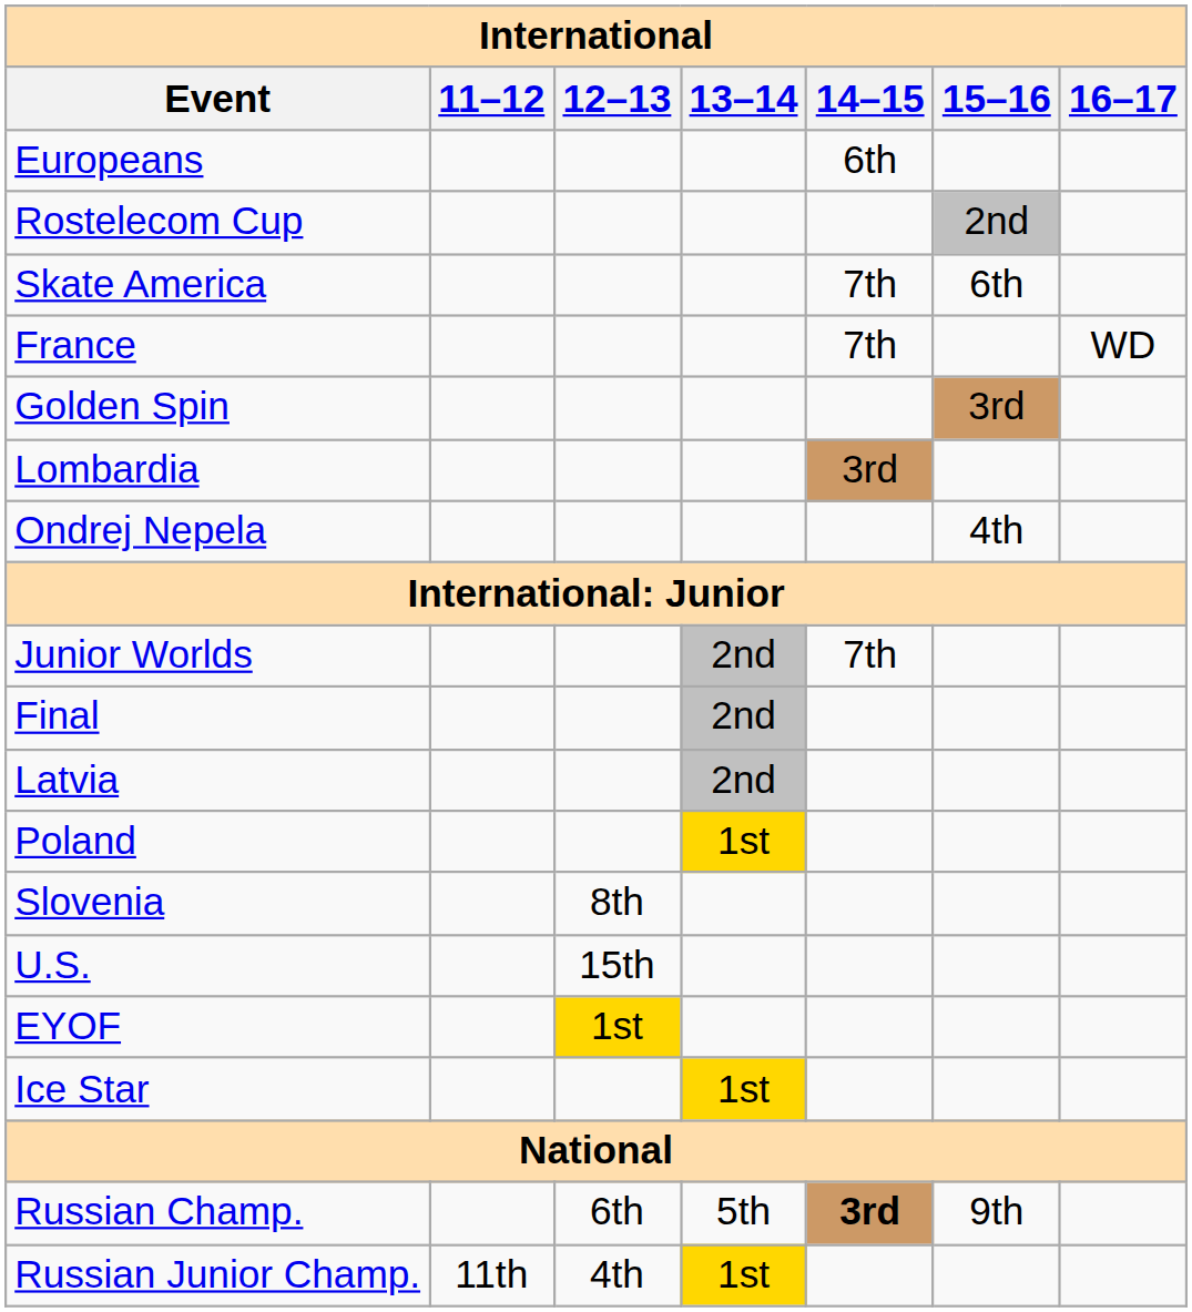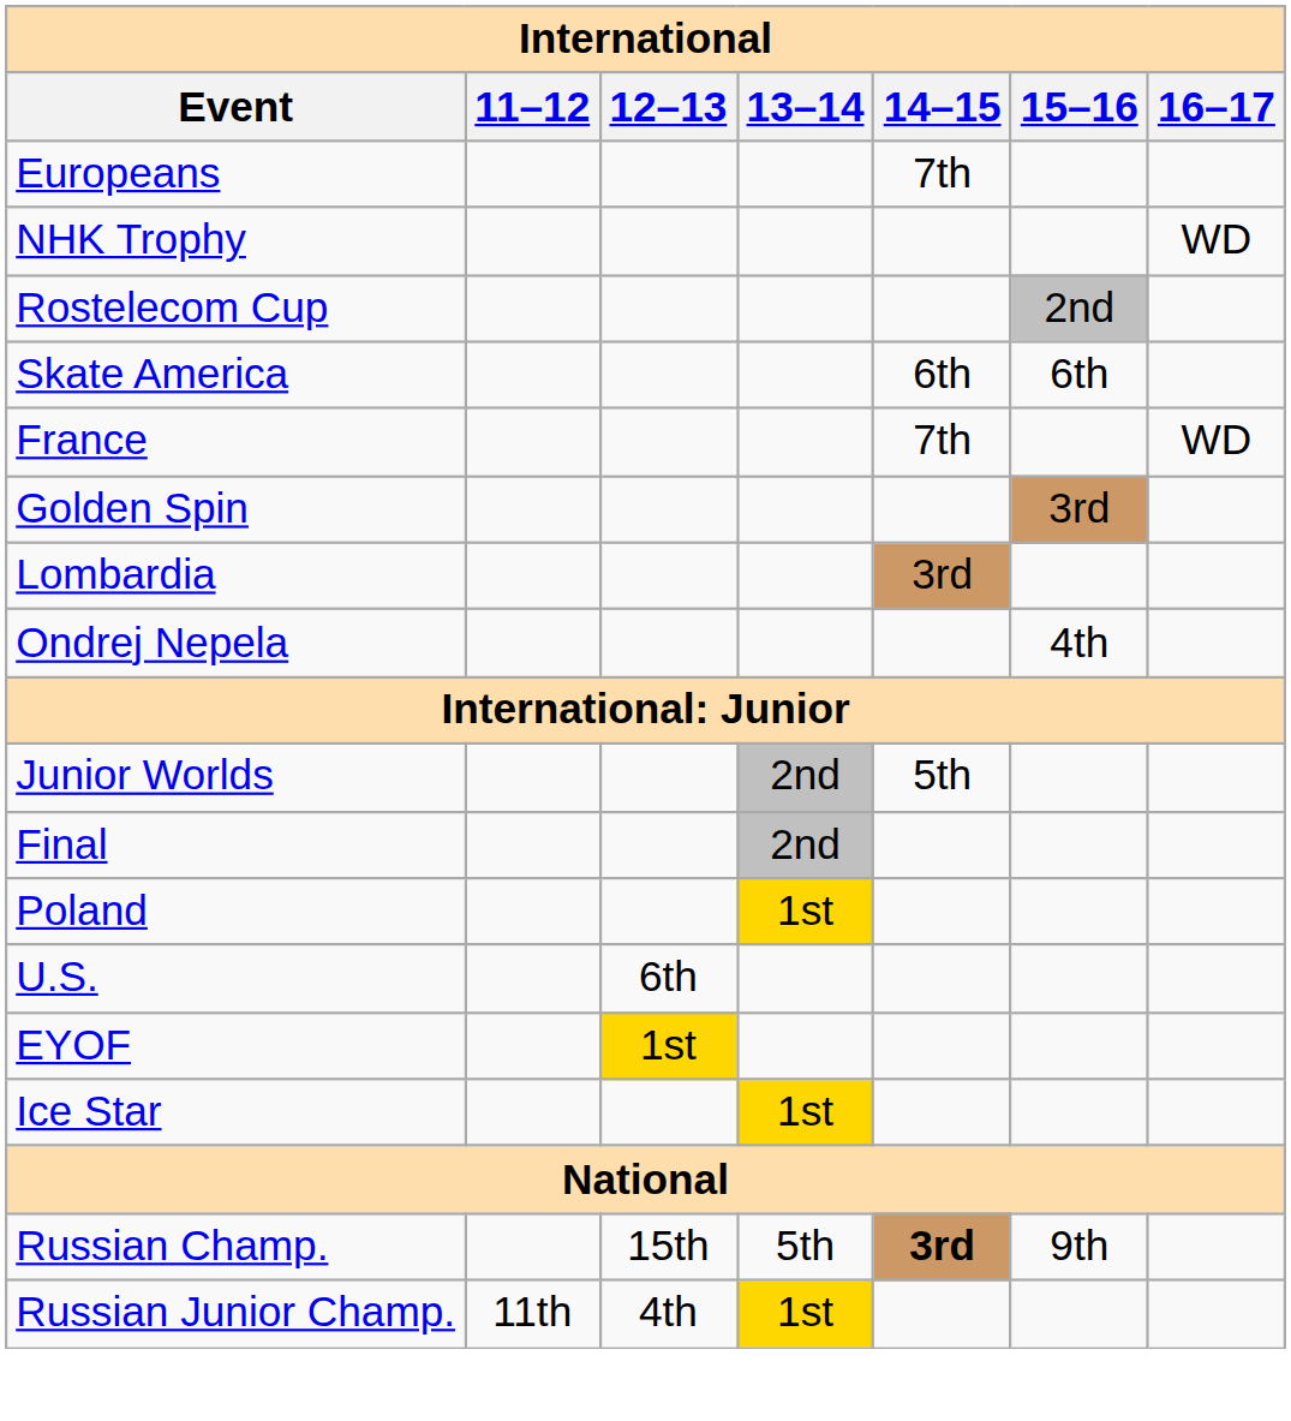Europeans | 14–15: 6th -> 7th
+ row: NHK Trophy | WD
Skate America | 14–15: 7th -> 6th
Junior Worlds | 14–15: 7th -> 5th
- row: Latvia | 2nd
- row: Slovenia | 8th
U.S. | 12–13: 15th -> 6th
Russian Champ. | 12–13: 6th -> 15th
